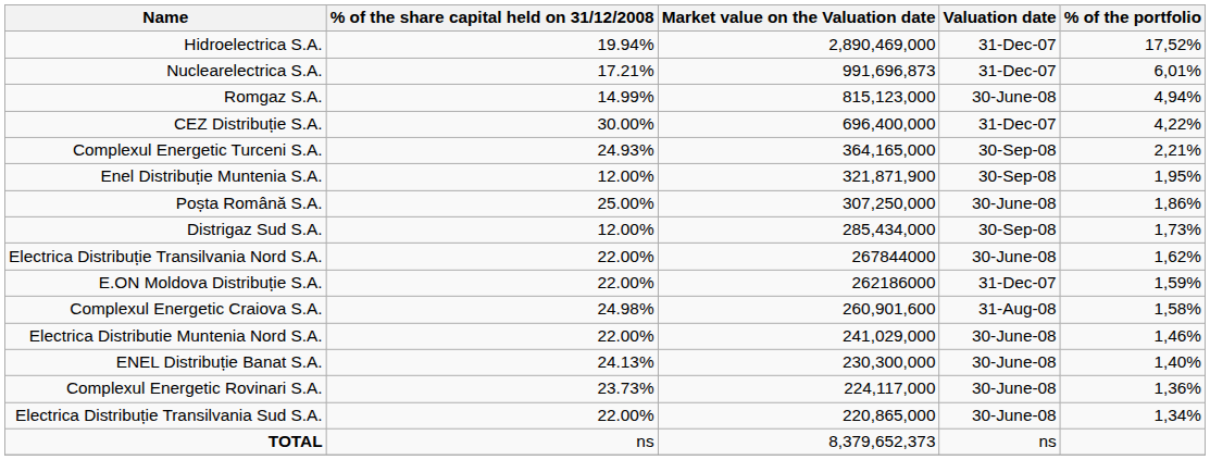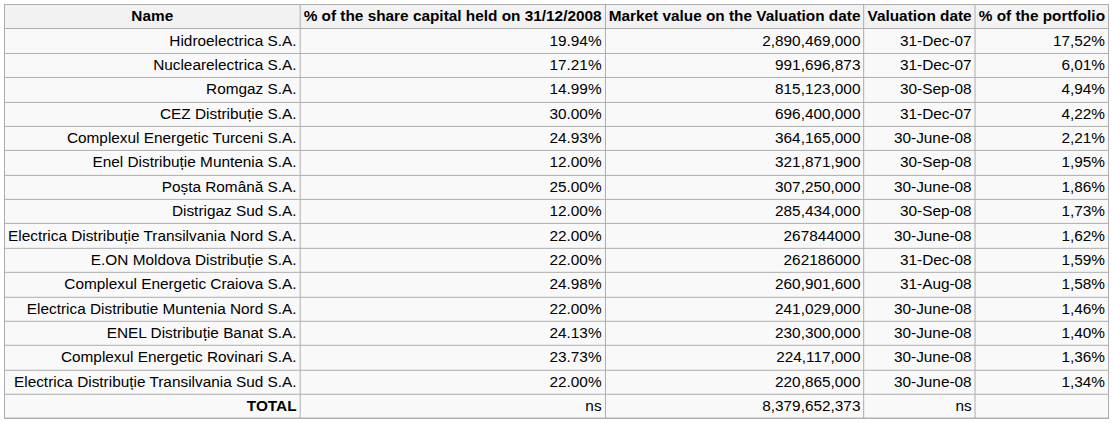Romgaz S.A. | Valuation date: 30-June-08 -> 30-Sep-08
Complexul Energetic Turceni S.A. | Valuation date: 30-Sep-08 -> 30-June-08
E.ON Moldova Distribuție S.A. | Valuation date: 31-Dec-07 -> 31-Dec-08
